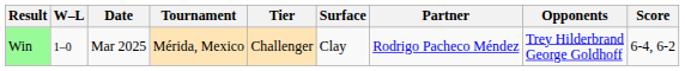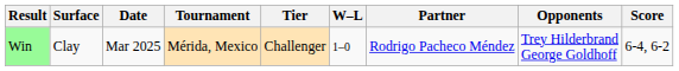columns swapped: W–L <-> Surface
